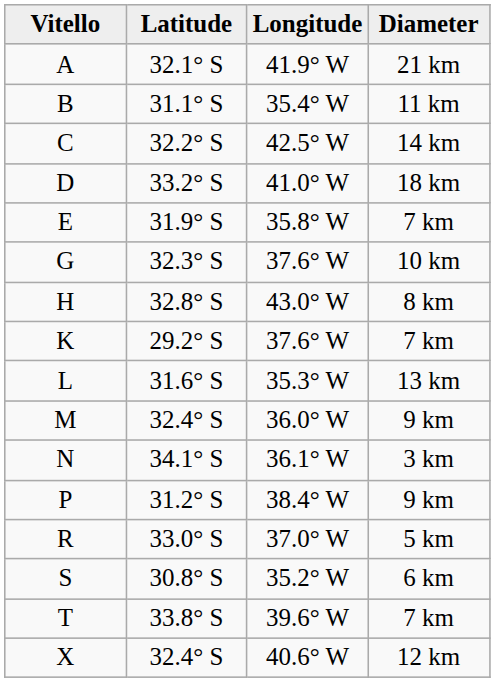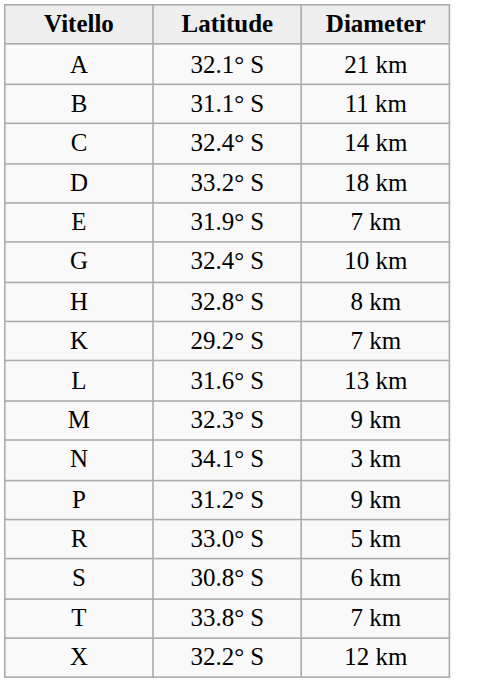- column: Longitude | 41.9° W | 35.4° W | 42.5° W | 41.0° W | 35.8° W | 37.6° W | 43.0° W | 37.6° W | 35.3° W | 36.0° W | 36.1° W | 38.4° W | 37.0° W | 35.2° W | 39.6° W | 40.6° W
C | Latitude: 32.2° S -> 32.4° S
G | Latitude: 32.3° S -> 32.4° S
M | Latitude: 32.4° S -> 32.3° S
X | Latitude: 32.4° S -> 32.2° S
